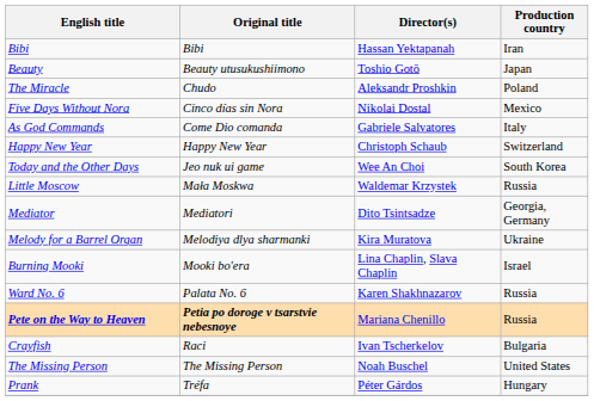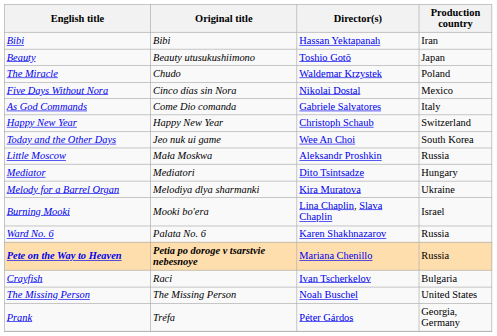The Miracle | Director(s): Aleksandr Proshkin -> Waldemar Krzystek
Little Moscow | Director(s): Waldemar Krzystek -> Aleksandr Proshkin
Mediator | Production country: Georgia, Germany -> Hungary
Prank | Production country: Hungary -> Georgia, Germany
